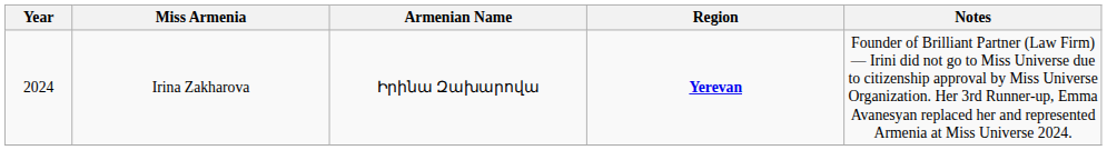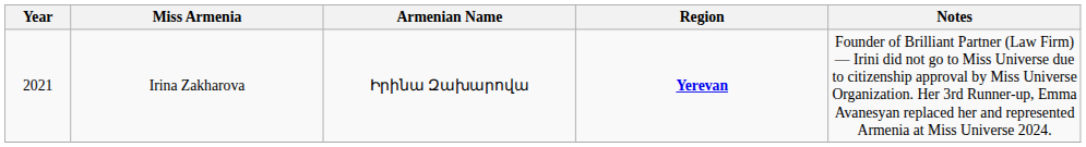Irina Zakharova | Year: 2024 -> 2021
